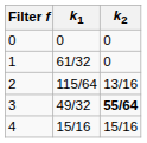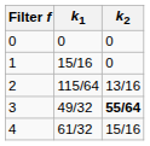1 | k1: 61/32 -> 15/16
4 | k1: 15/16 -> 61/32
